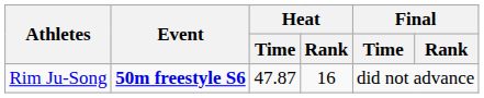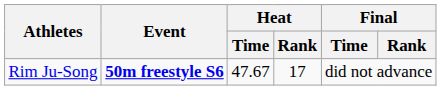Rim Ju-Song | Heat / Time: 47.87 -> 47.67
Rim Ju-Song | Heat / Rank: 16 -> 17
